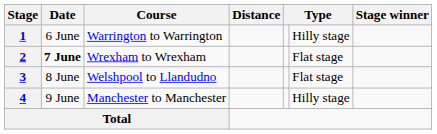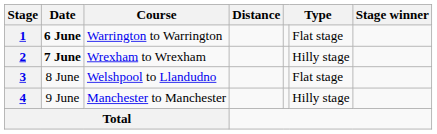1 | Date: normal -> bold
1 | column 6: Hilly stage -> Flat stage
2 | column 6: Flat stage -> Hilly stage
